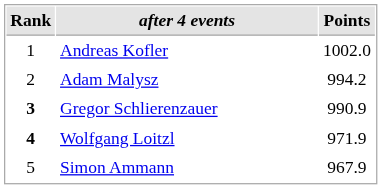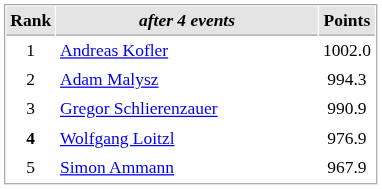Adam Malysz | Points: 994.2 -> 994.3
Gregor Schlierenzauer | Rank: bold -> normal
Wolfgang Loitzl | Points: 971.9 -> 976.9
